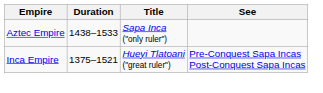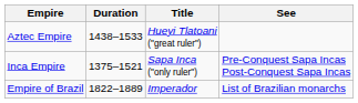Aztec Empire | Title: Sapa Inca ("only ruler") -> Hueyi Tlatoani ("great ruler")
Inca Empire | Title: Hueyi Tlatoani ("great ruler") -> Sapa Inca ("only ruler")
+ row: Empire of Brazil | 1822–1889 | Imperador | List of Brazilian monarchs
